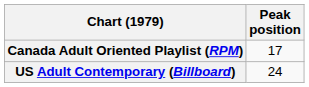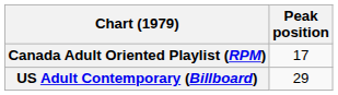US Adult Contemporary (Billboard) | Peak position: 24 -> 29
